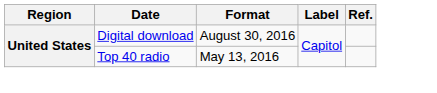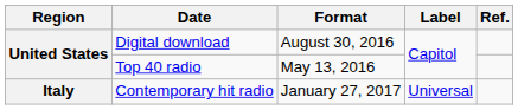+ row: Italy | Contemporary hit radio | January 27, 2017 | Universal
